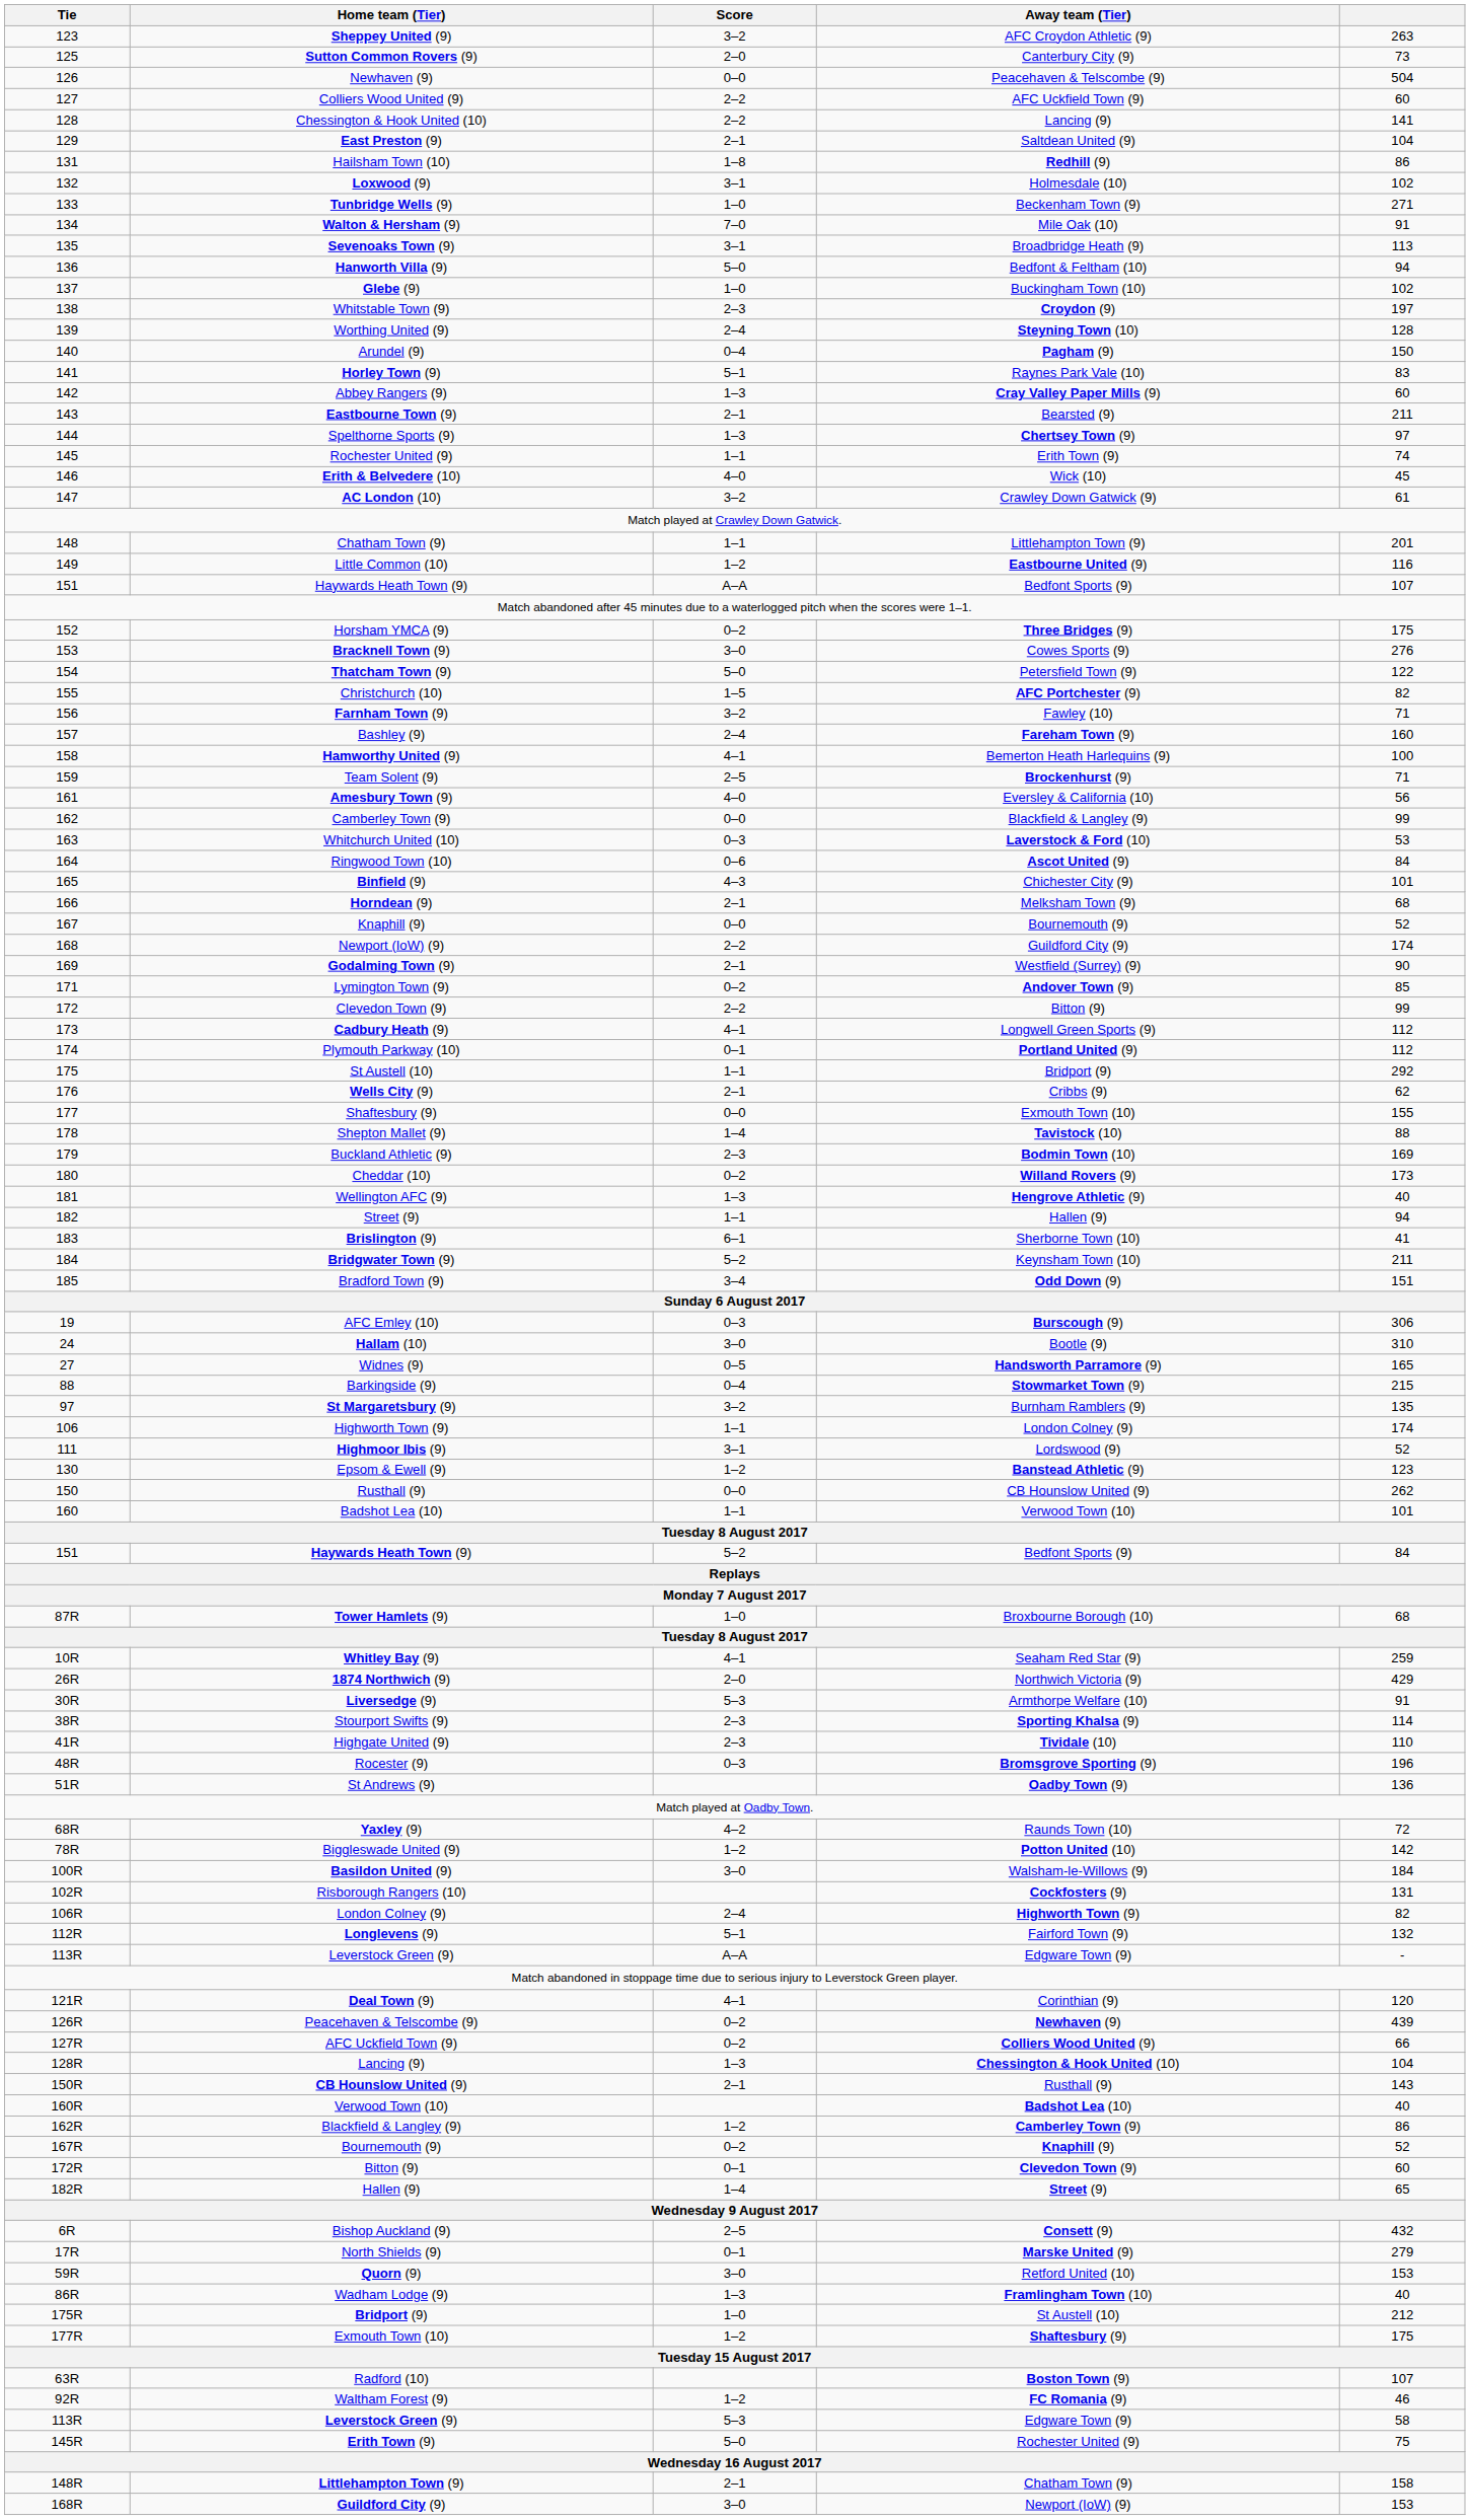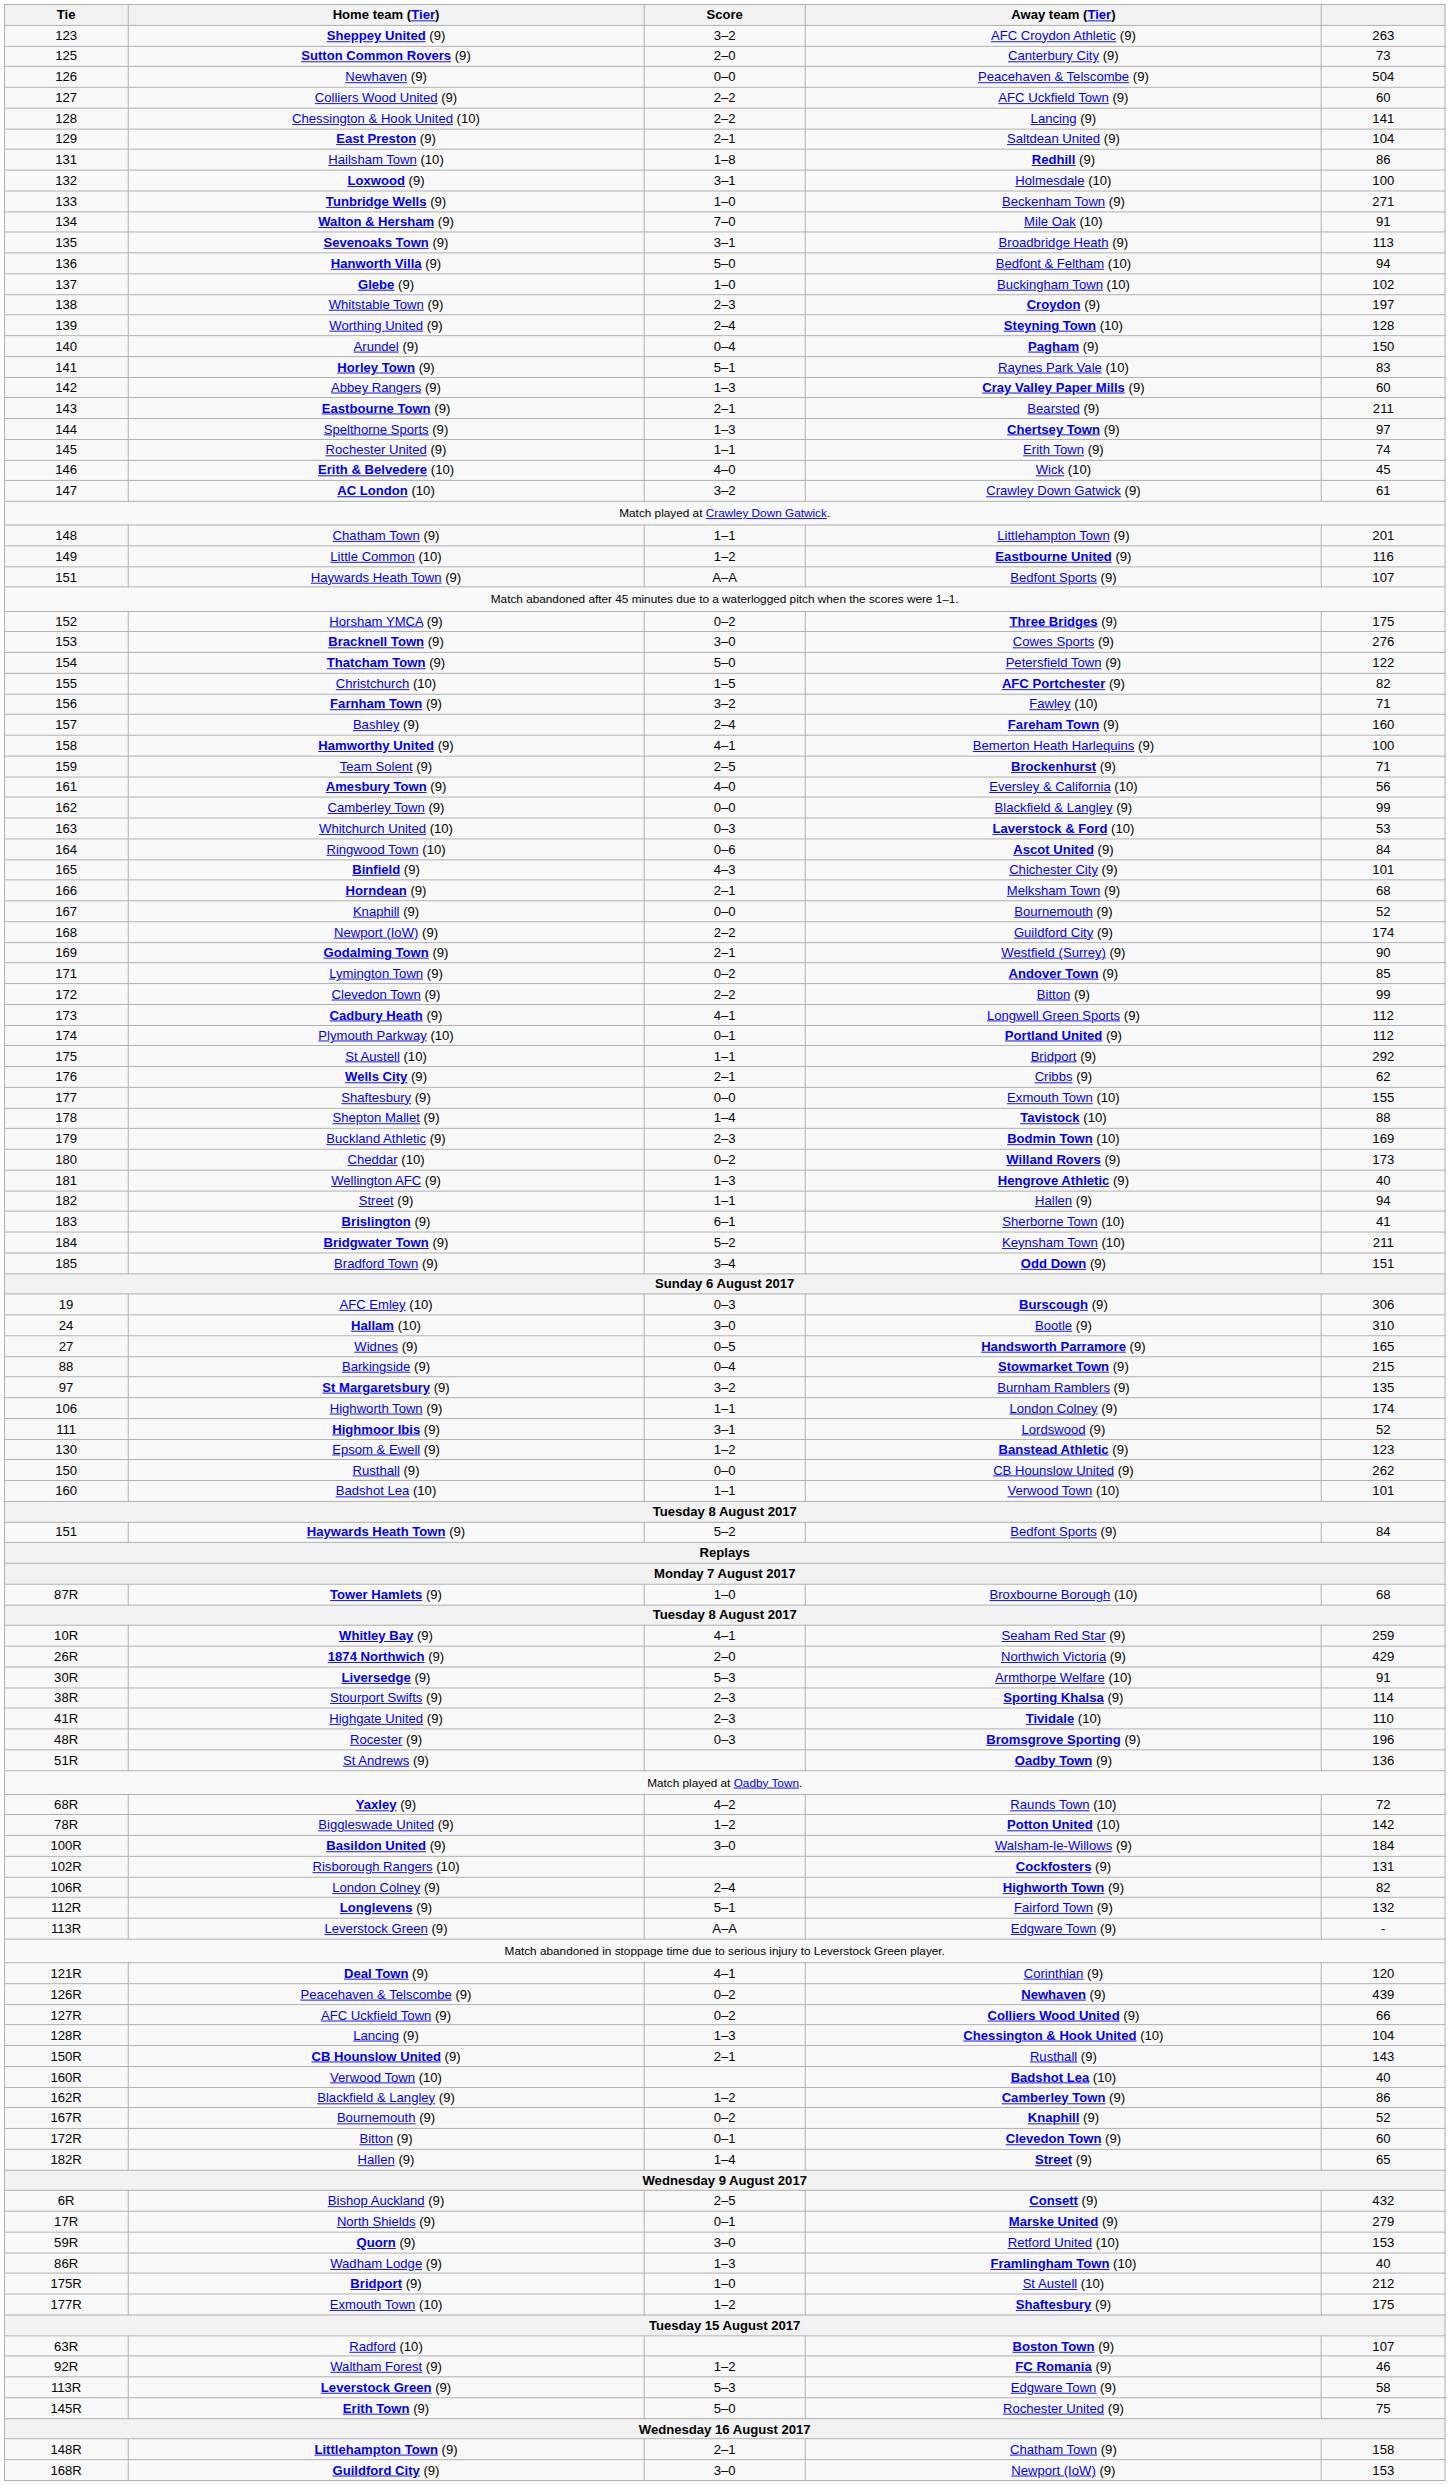Loxwood (9) | column 5: 102 -> 100
